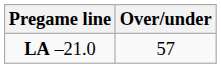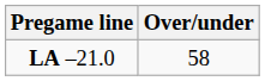LA –21.0 | Over/under: 57 -> 58
